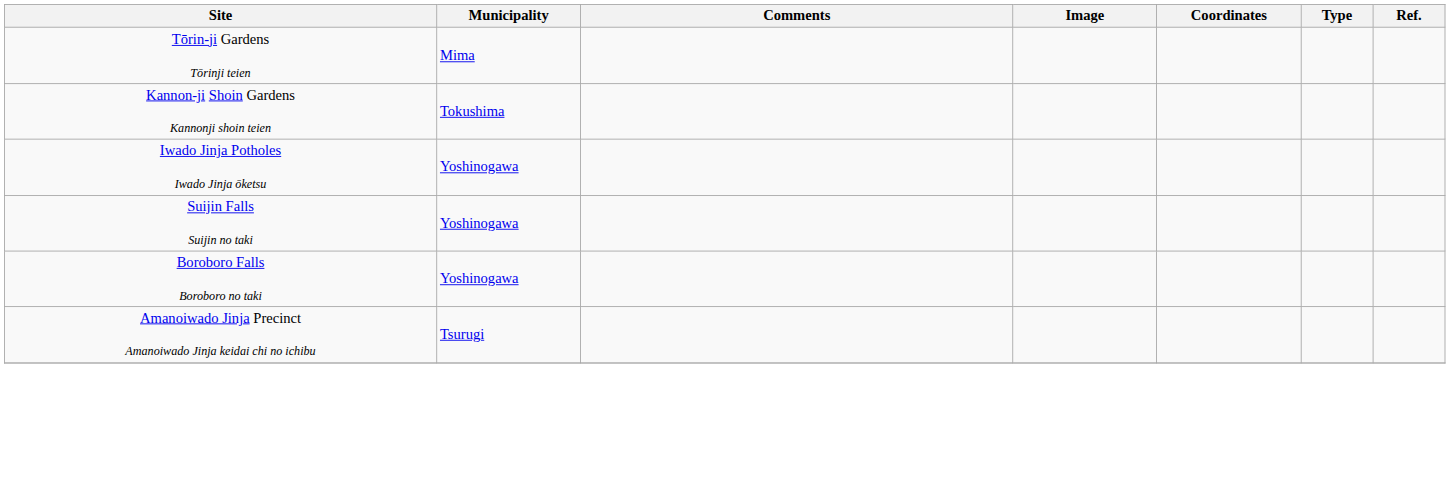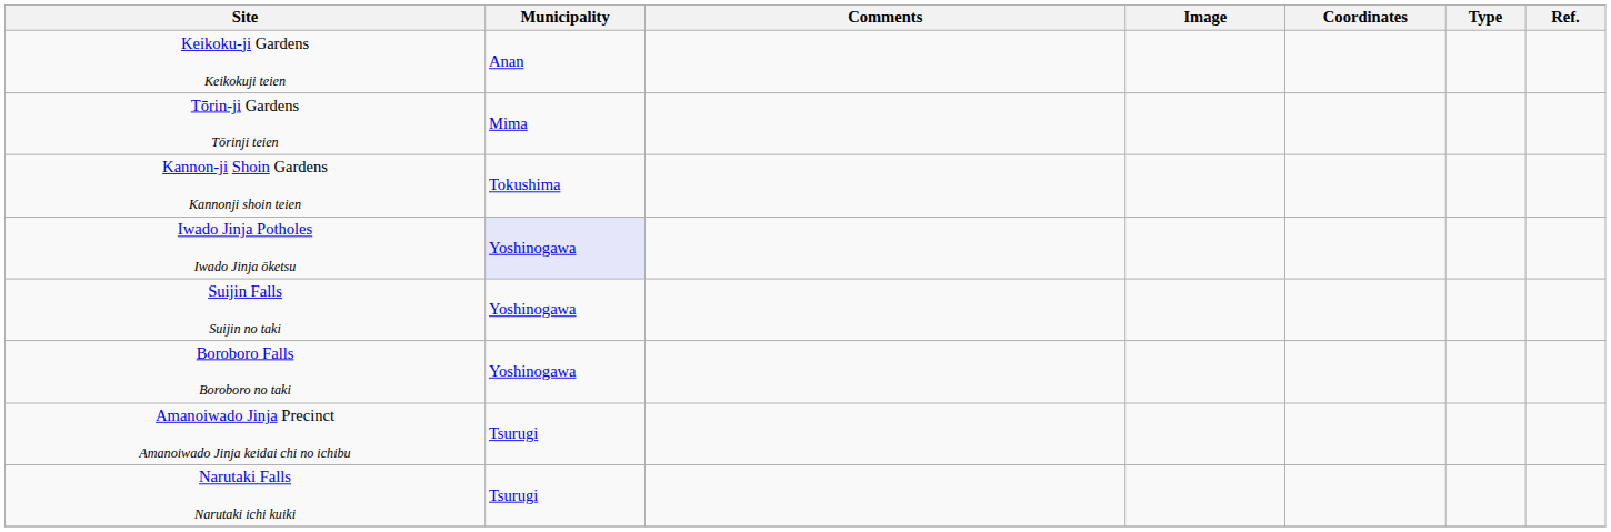+ row: Keikoku-ji Gardens Keikokuji teien | Anan
Iwado Jinja Potholes Iwado Jinja ōketsu | Municipality: no background -> lavender background
+ row: Narutaki Falls Narutaki ichi kuiki | Tsurugi
